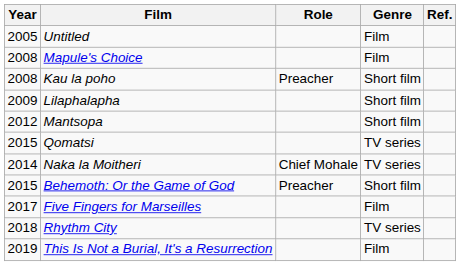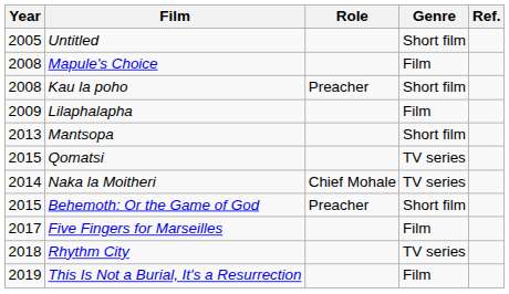Untitled | Genre: Film -> Short film
Lilaphalapha | Genre: Short film -> Film
Mantsopa | Year: 2012 -> 2013
